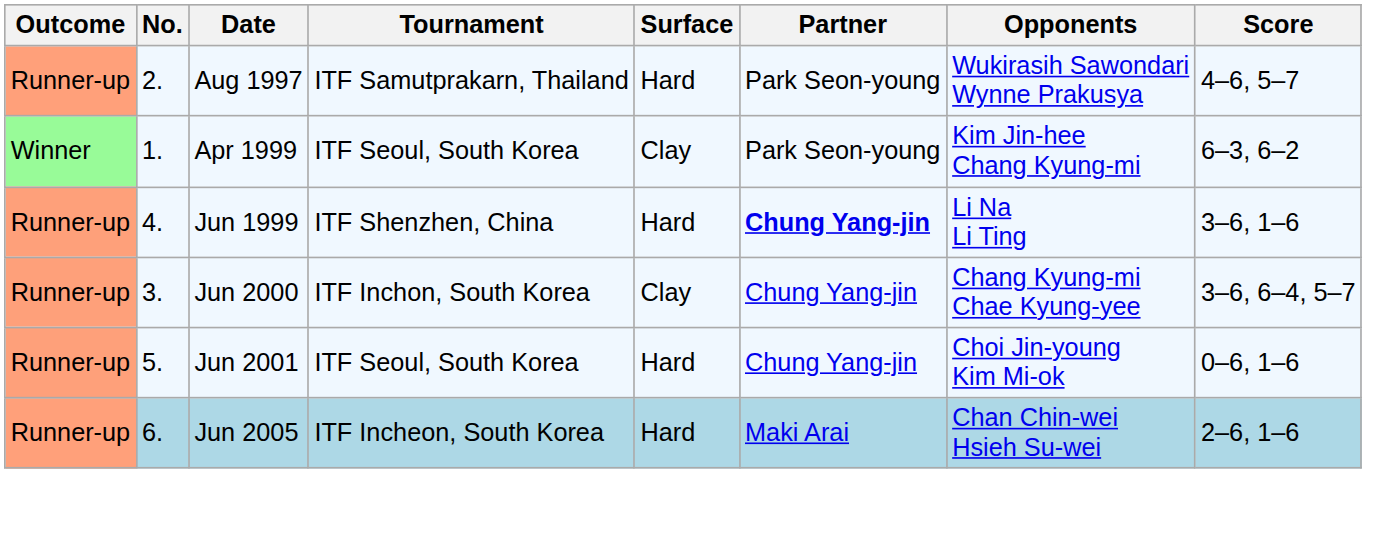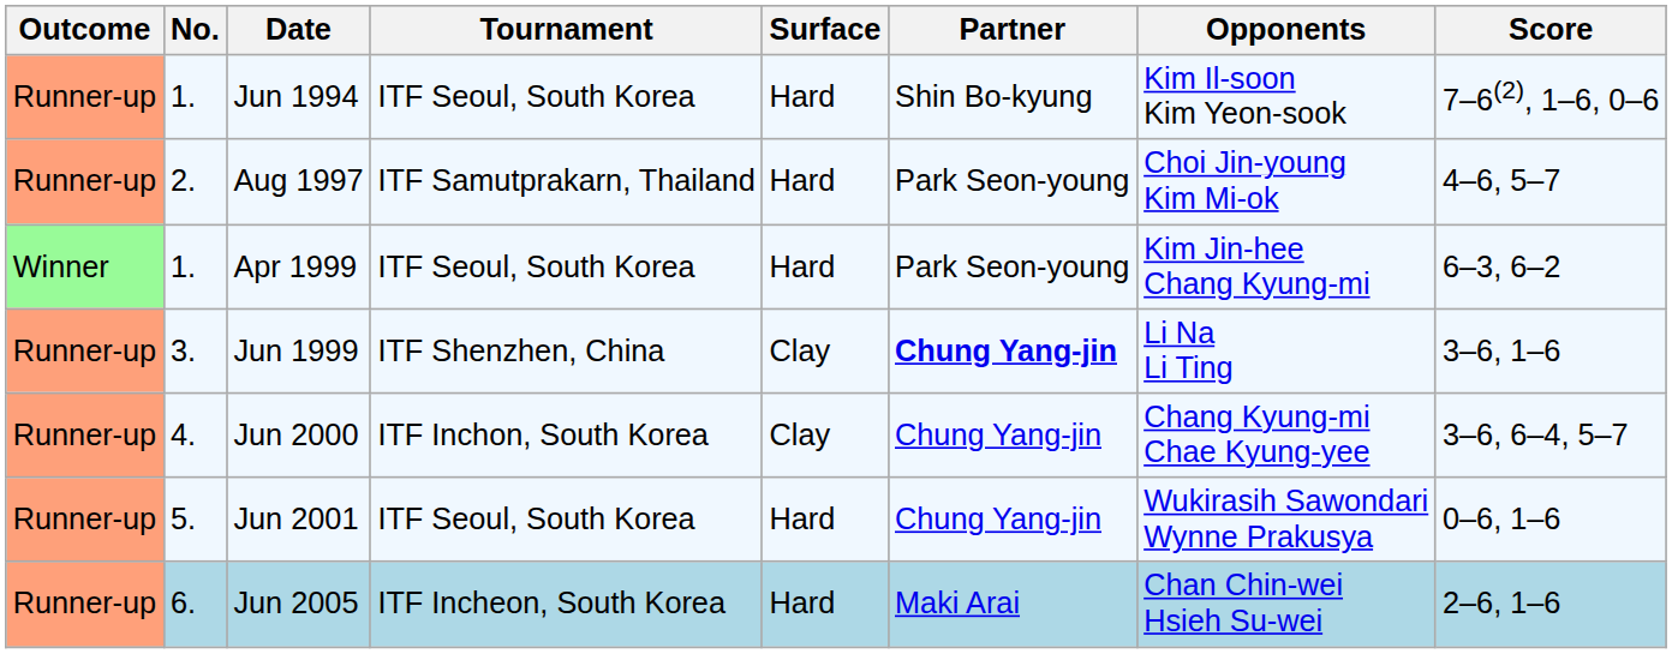+ row: Runner-up | 1. | Jun 1994 | ITF Seoul, South Korea | Hard | Shin Bo-kyung | Kim Il-soon Kim Yeon-sook | 7–6(2), 1–6, 0–6
Aug 1997 | Opponents: Wukirasih Sawondari Wynne Prakusya -> Choi Jin-young Kim Mi-ok
Apr 1999 | Surface: Clay -> Hard
Jun 1999 | No.: 4. -> 3.
Jun 1999 | Surface: Hard -> Clay
Jun 2000 | No.: 3. -> 4.
Jun 2001 | Opponents: Choi Jin-young Kim Mi-ok -> Wukirasih Sawondari Wynne Prakusya
